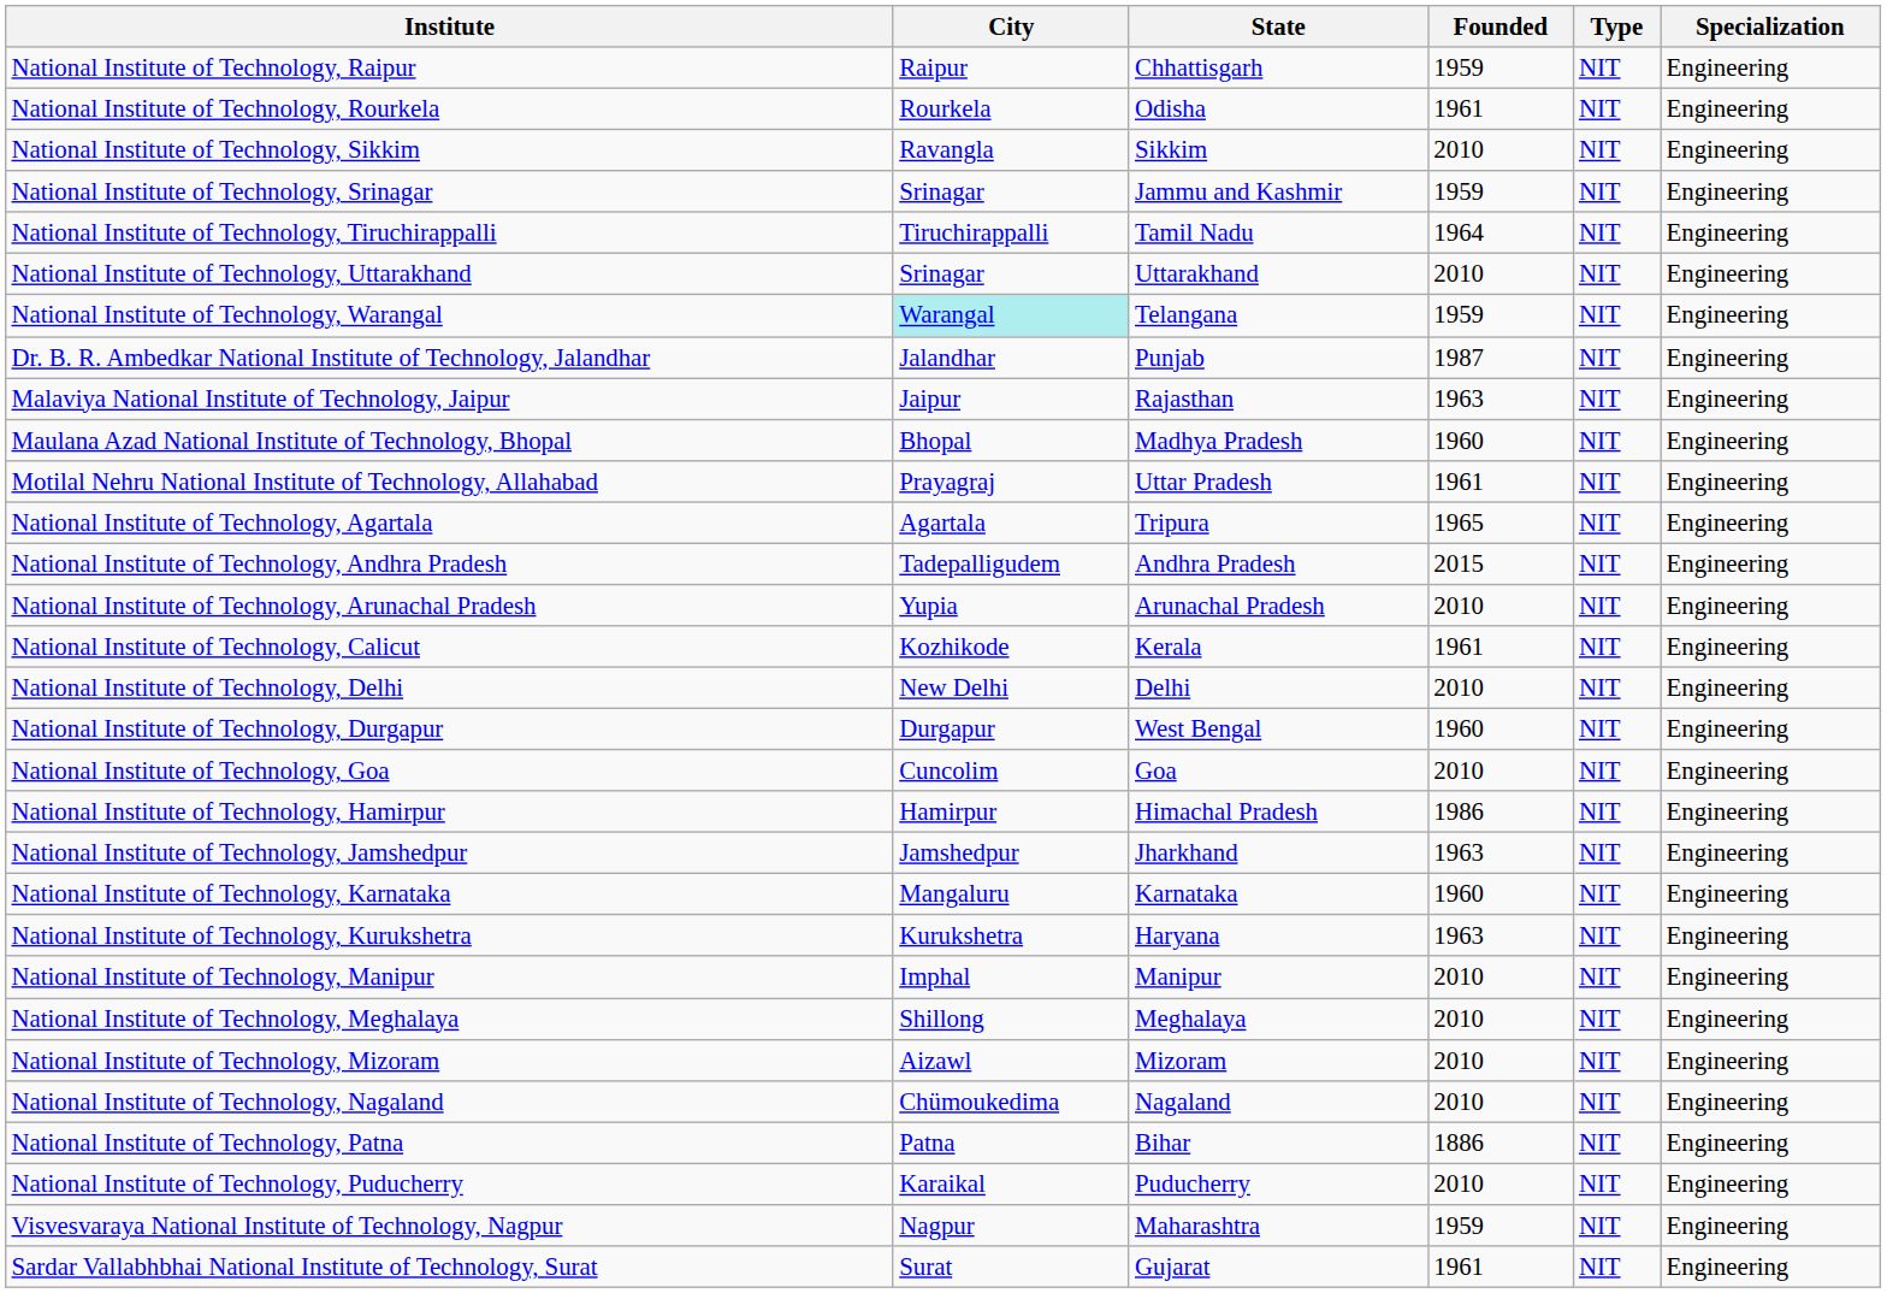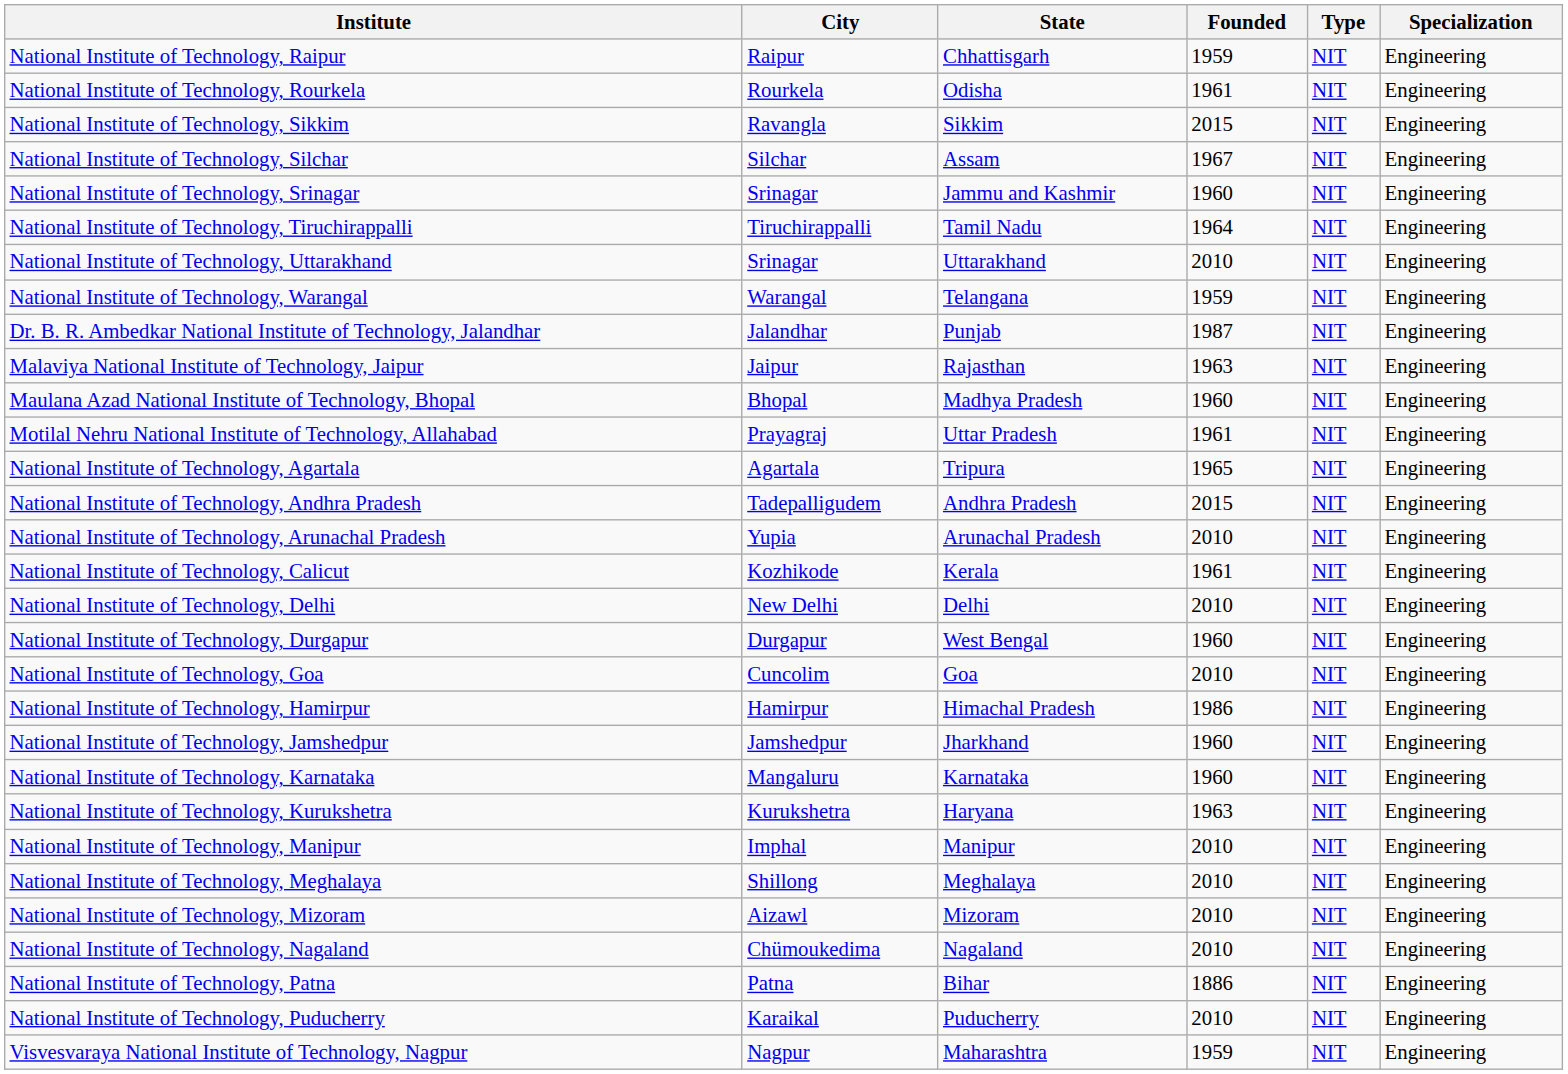National Institute of Technology, Sikkim | Founded: 2010 -> 2015
+ row: National Institute of Technology, Silchar | Silchar | Assam | 1967 | NIT | Engineering
National Institute of Technology, Srinagar | Founded: 1959 -> 1960
National Institute of Technology, Warangal | City: paleturquoise background -> no background
National Institute of Technology, Jamshedpur | Founded: 1963 -> 1960
- row: Sardar Vallabhbhai National Institute of Technology, Surat | Surat | Gujarat | 1961 | NIT | Engineering
